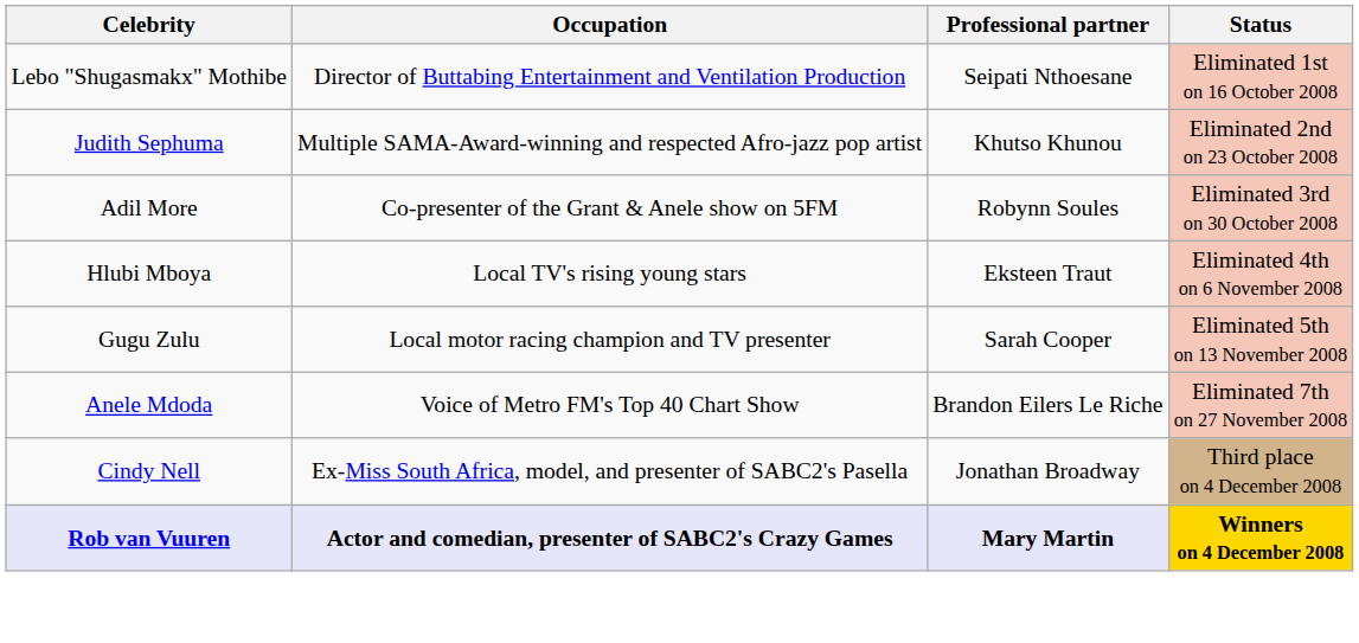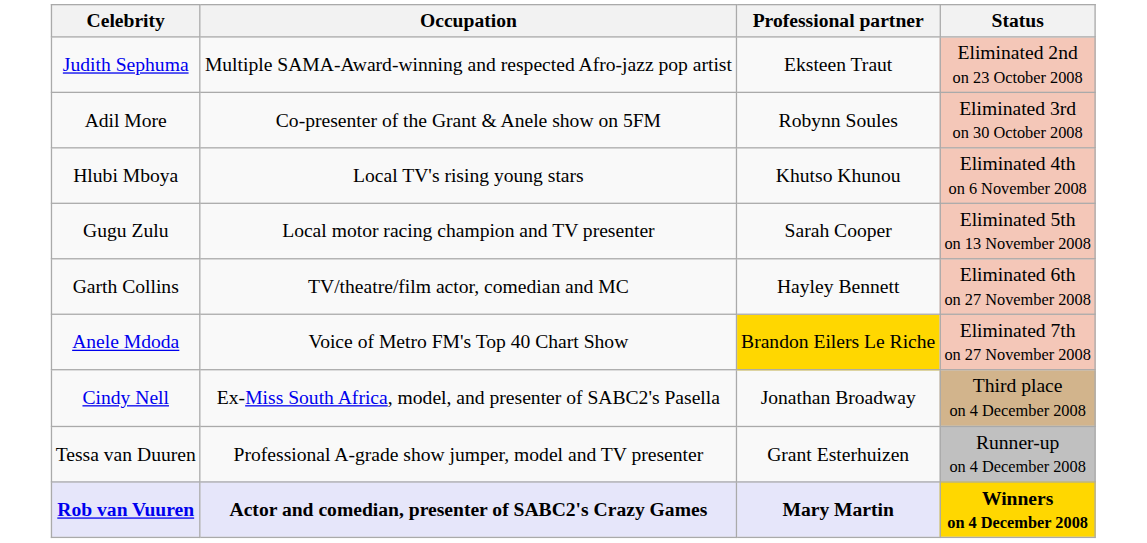- row: Lebo "Shugasmakx" Mothibe | Director of Buttabing Entertainment and Ventilation Production | Seipati Nthoesane | Eliminated 1st on 16 October 2008
Judith Sephuma | Professional partner: Khutso Khunou -> Eksteen Traut
Hlubi Mboya | Professional partner: Eksteen Traut -> Khutso Khunou
+ row: Garth Collins | TV/theatre/film actor, comedian and MC | Hayley Bennett | Eliminated 6th on 27 November 2008
Anele Mdoda | Professional partner: no background -> gold background
+ row: Tessa van Duuren | Professional A-grade show jumper, model and TV presenter | Grant Esterhuizen | Runner-up on 4 December 2008
